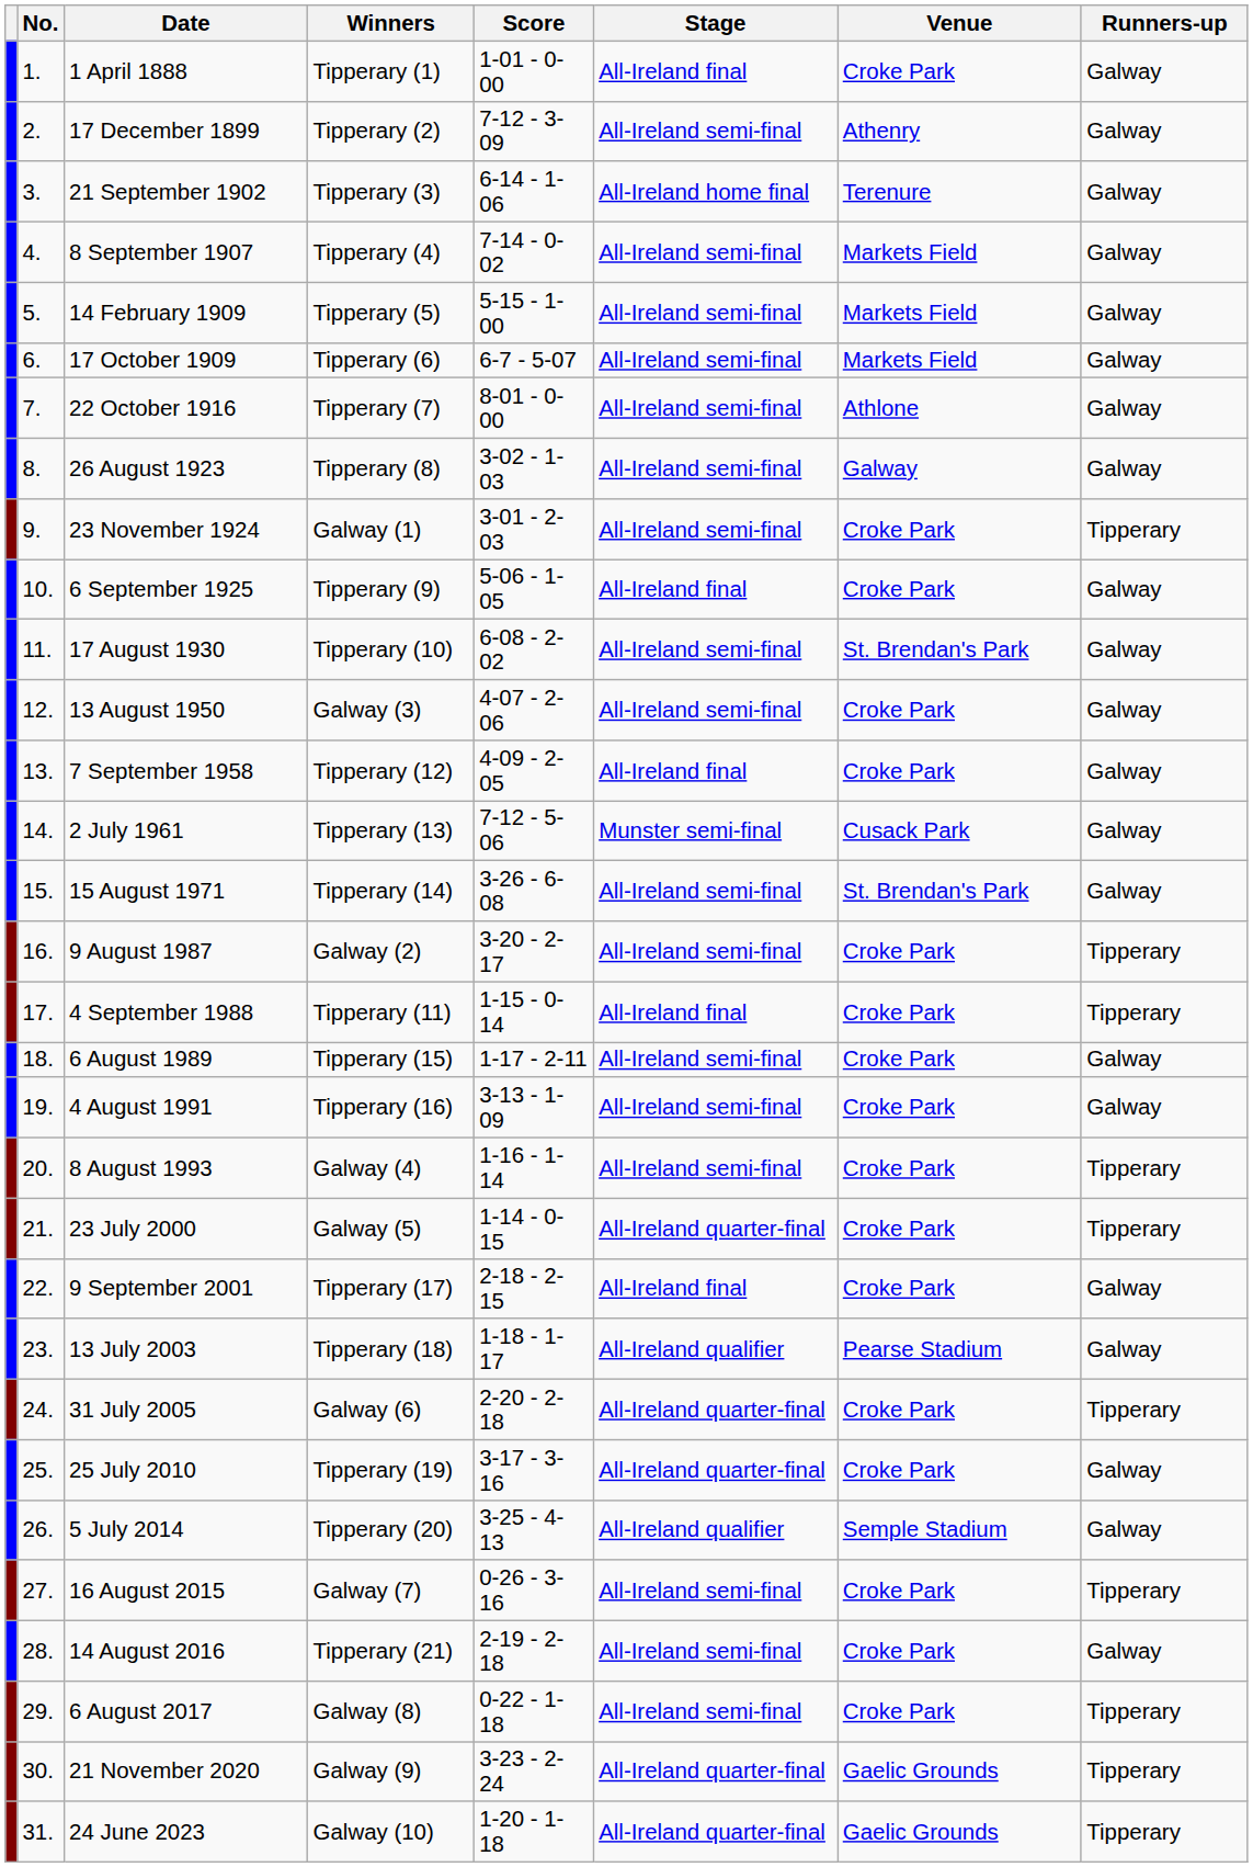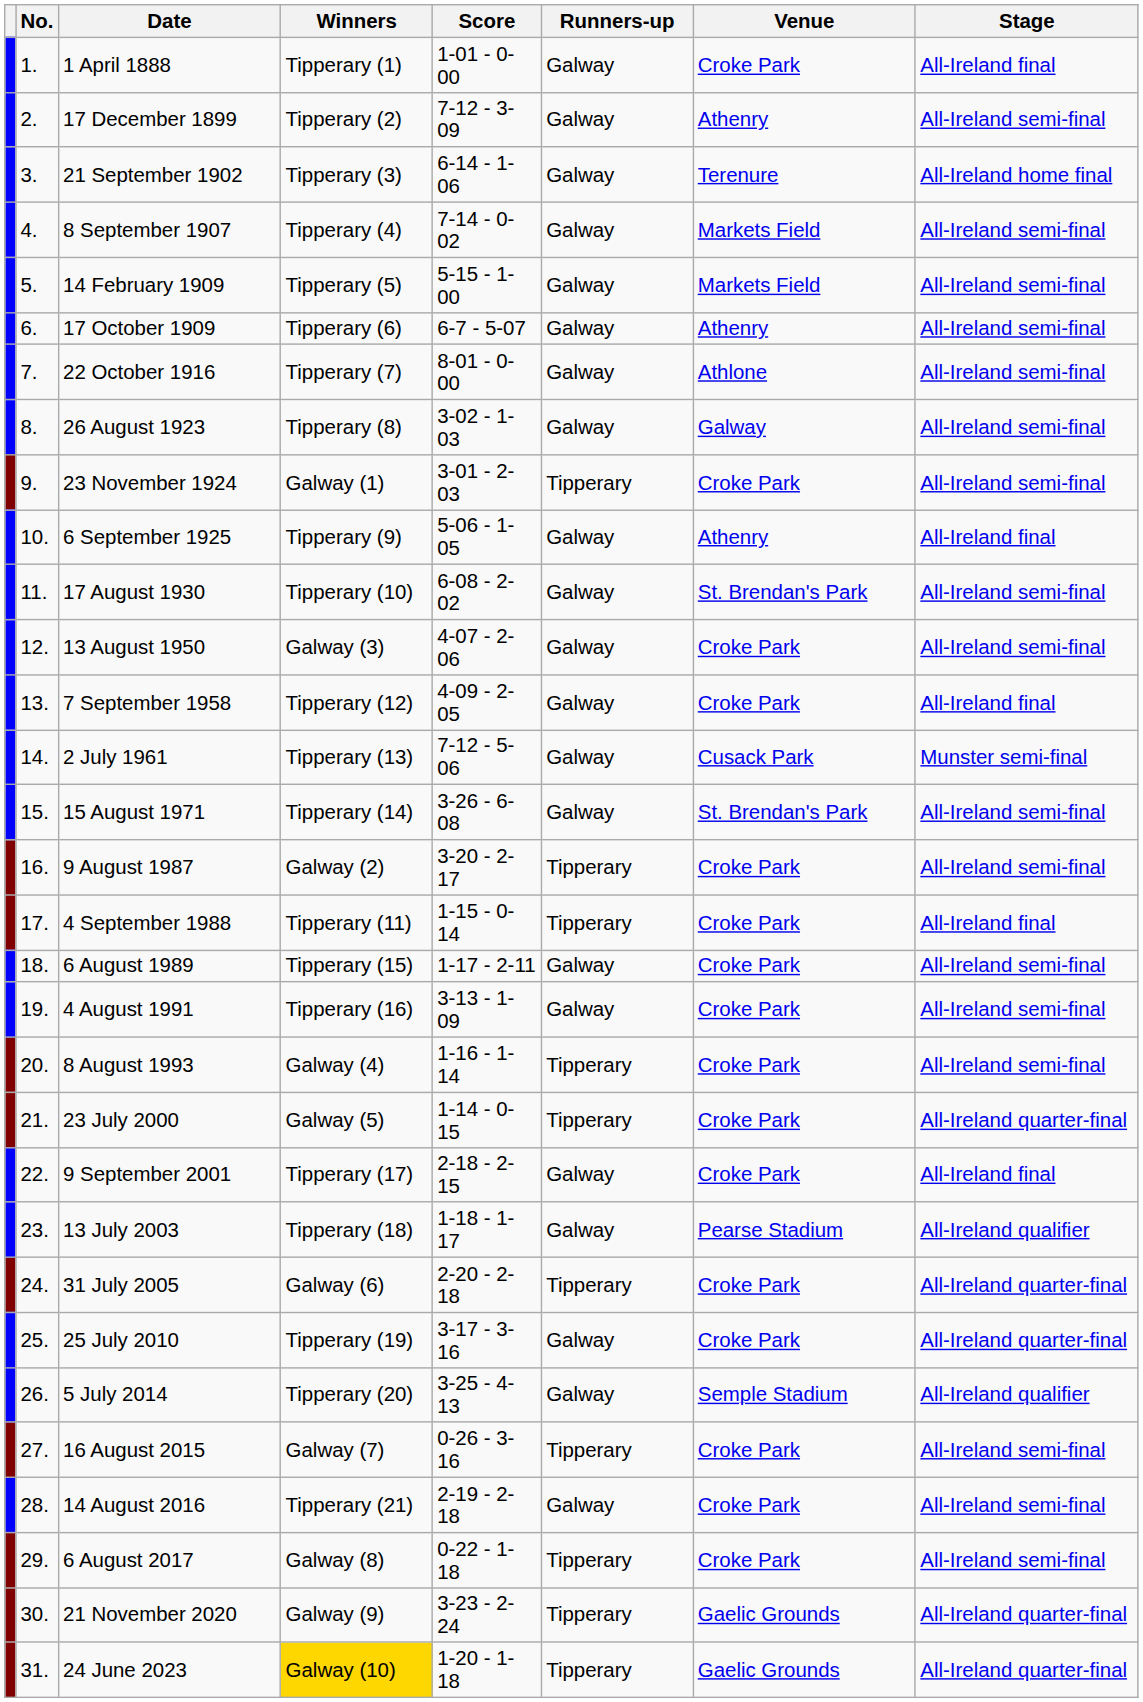columns swapped: Runners-up <-> Stage
17 October 1909 | Venue: Markets Field -> Athenry
6 September 1925 | Venue: Croke Park -> Athenry
24 June 2023 | Winners: no background -> gold background
